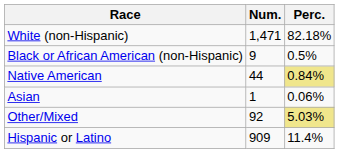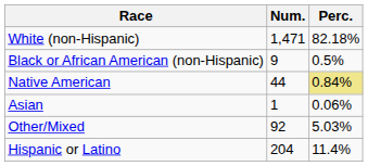Other/Mixed | Perc.: khaki background -> no background
Hispanic or Latino | Num.: 909 -> 204
